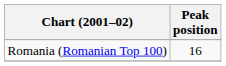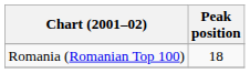Romania (Romanian Top 100) | Peak position: 16 -> 18
